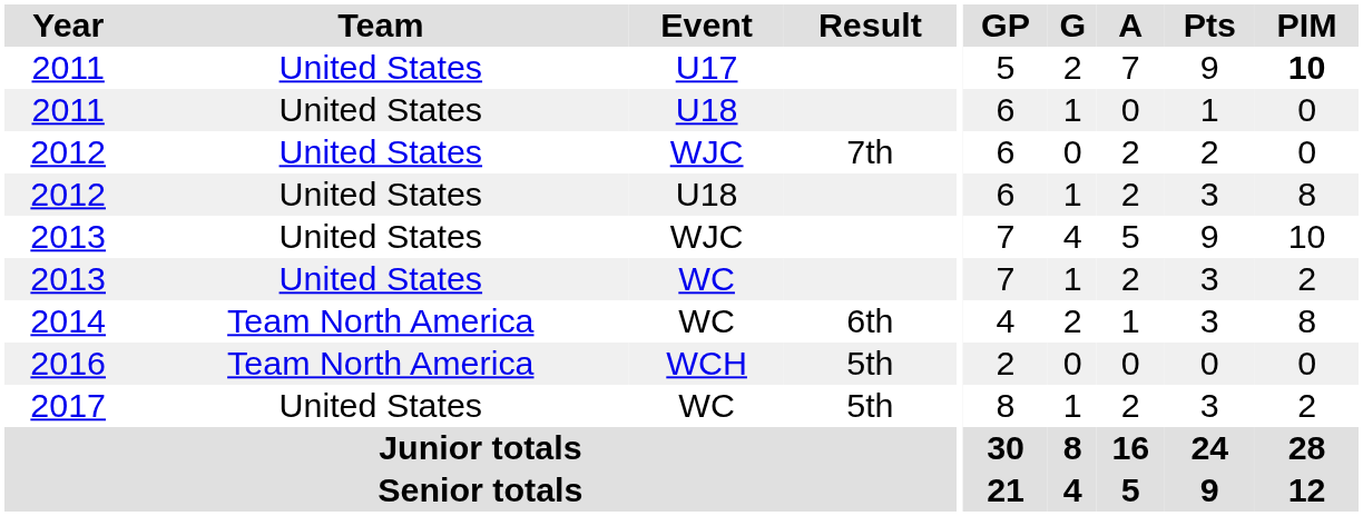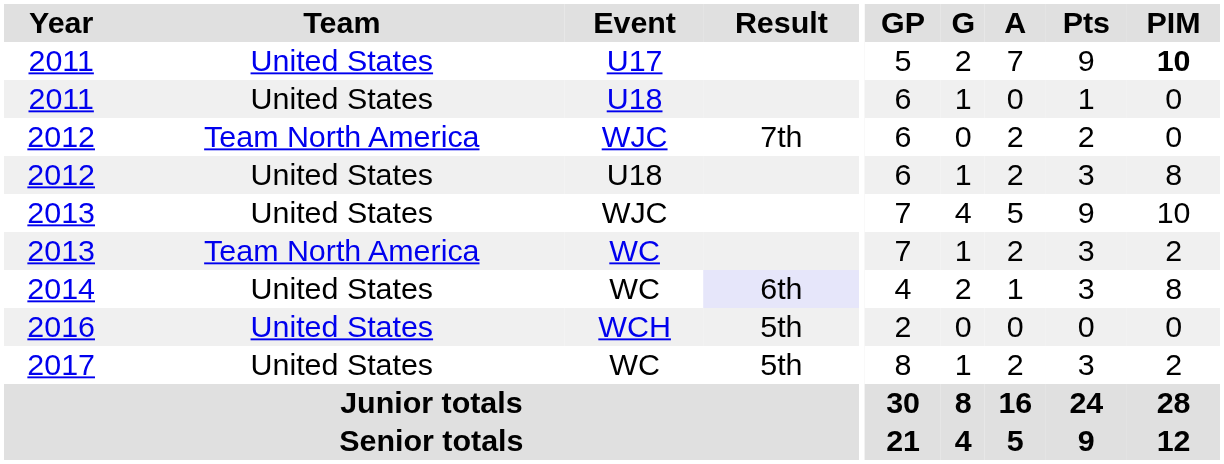2012 / WJC | Team: United States -> Team North America
2013 / WC | Team: United States -> Team North America
2014 | Team: Team North America -> United States
2014 | Result: no background -> lavender background
2016 | Team: Team North America -> United States
